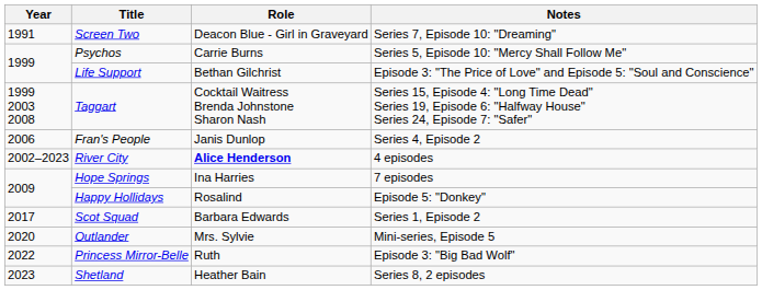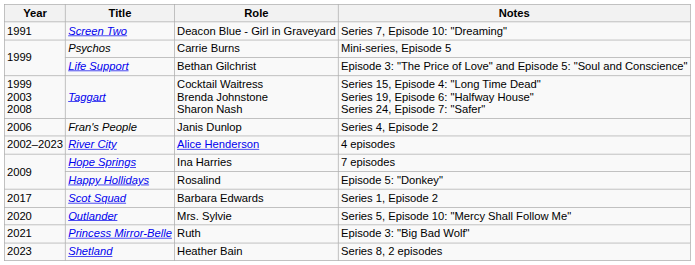Psychos | Notes: Series 5, Episode 10: "Mercy Shall Follow Me" -> Mini-series, Episode 5
River City | Role: bold -> normal
Outlander | Notes: Mini-series, Episode 5 -> Series 5, Episode 10: "Mercy Shall Follow Me"
Princess Mirror-Belle | Year: 2022 -> 2021
